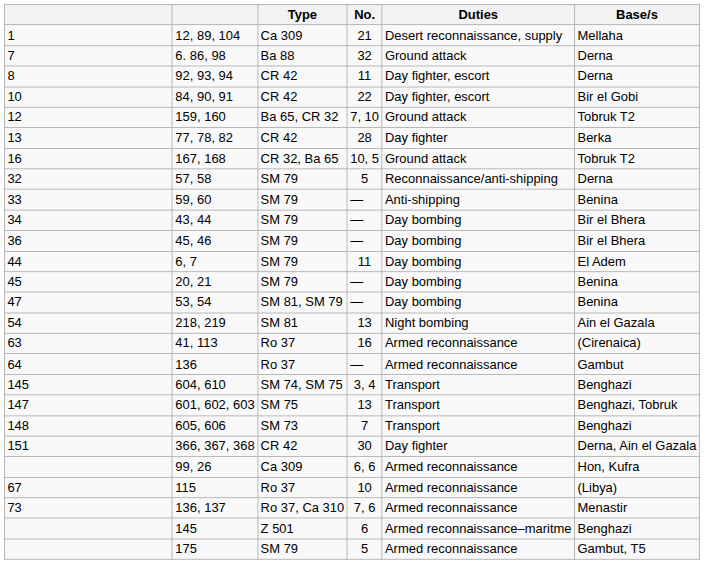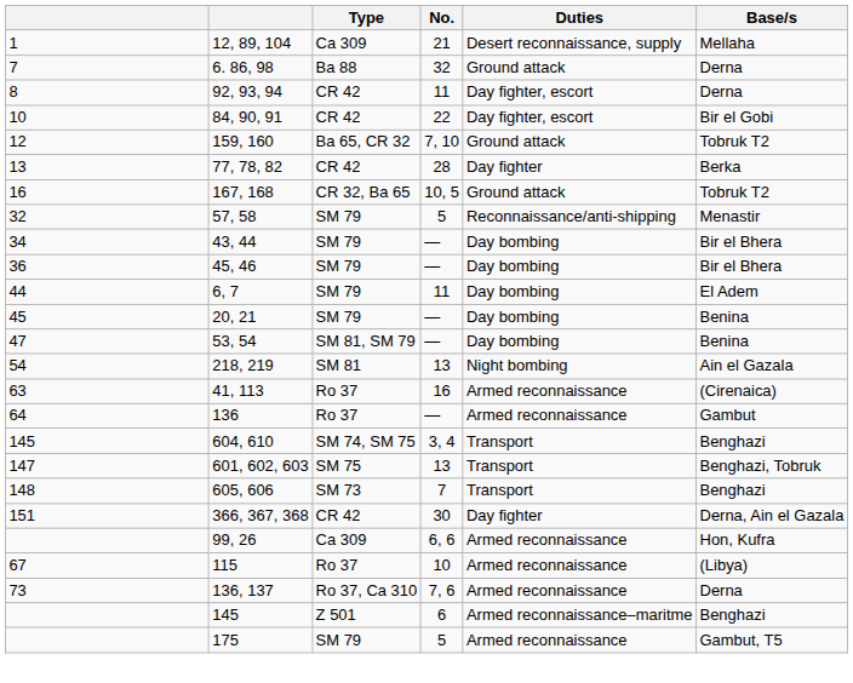57, 58 | Base/s: Derna -> Menastir
- row: 33 | 59, 60 | SM 79 | — | Anti-shipping | Benina
136, 137 | Base/s: Menastir -> Derna
